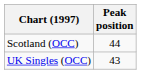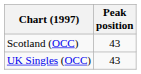Scotland (OCC) | Peak position: 44 -> 43
